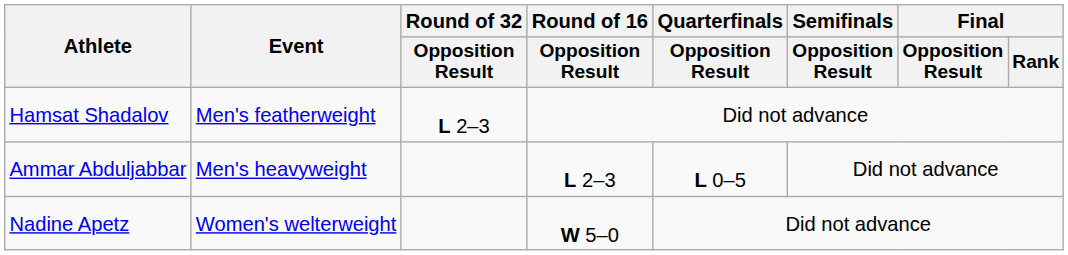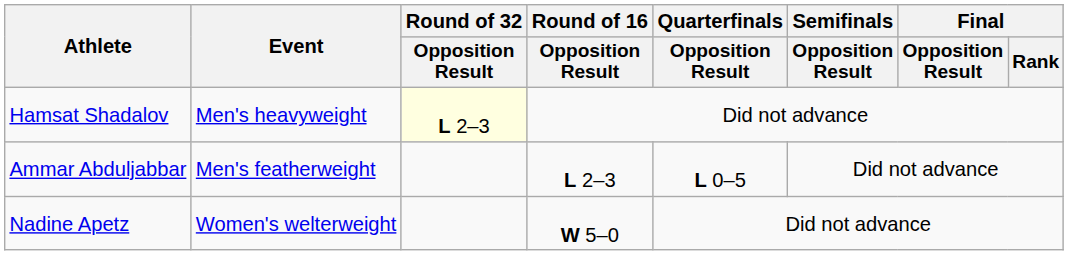Hamsat Shadalov | Event: Men's featherweight -> Men's heavyweight
Hamsat Shadalov | Round of 32 / Opposition Result: no background -> lightyellow background
Ammar Abduljabbar | Event: Men's heavyweight -> Men's featherweight
